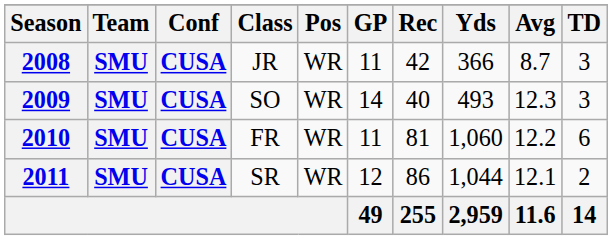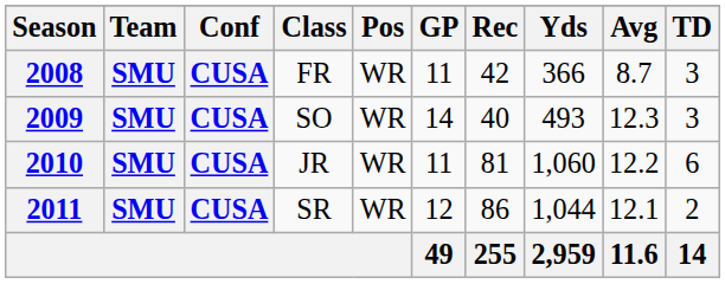2008 | Class: JR -> FR
2010 | Class: FR -> JR
